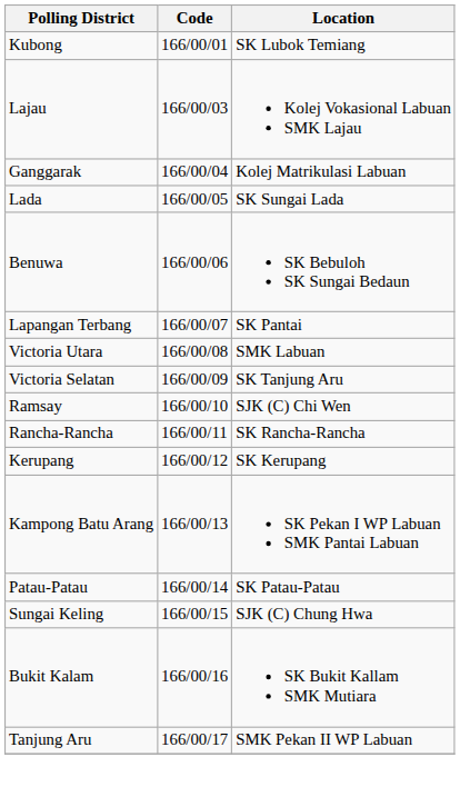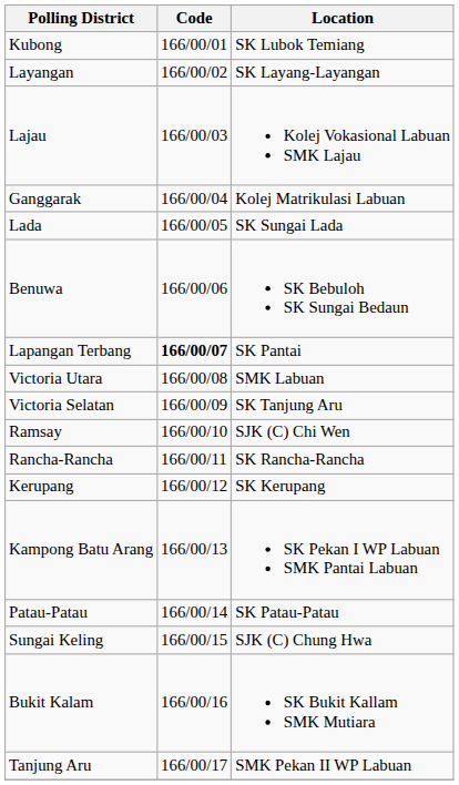+ row: Layangan | 166/00/02 | SK Layang-Layangan
Lapangan Terbang | Code: normal -> bold
